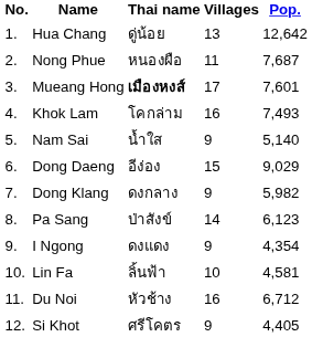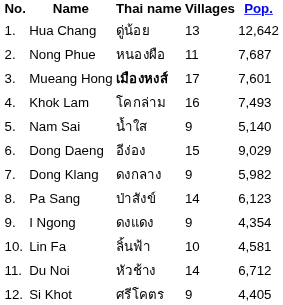Du Noi | Villages: 16 -> 14
